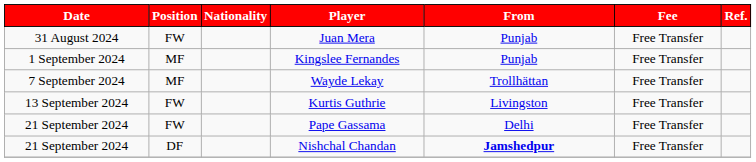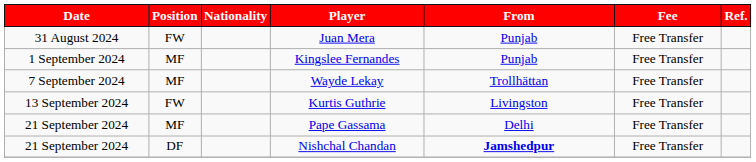Pape Gassama | Position: FW -> MF
